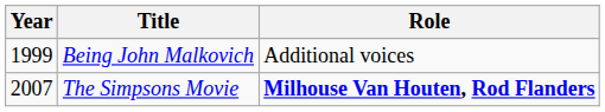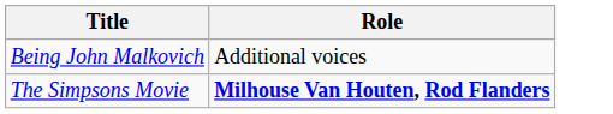- column: Year | 1999 | 2007
